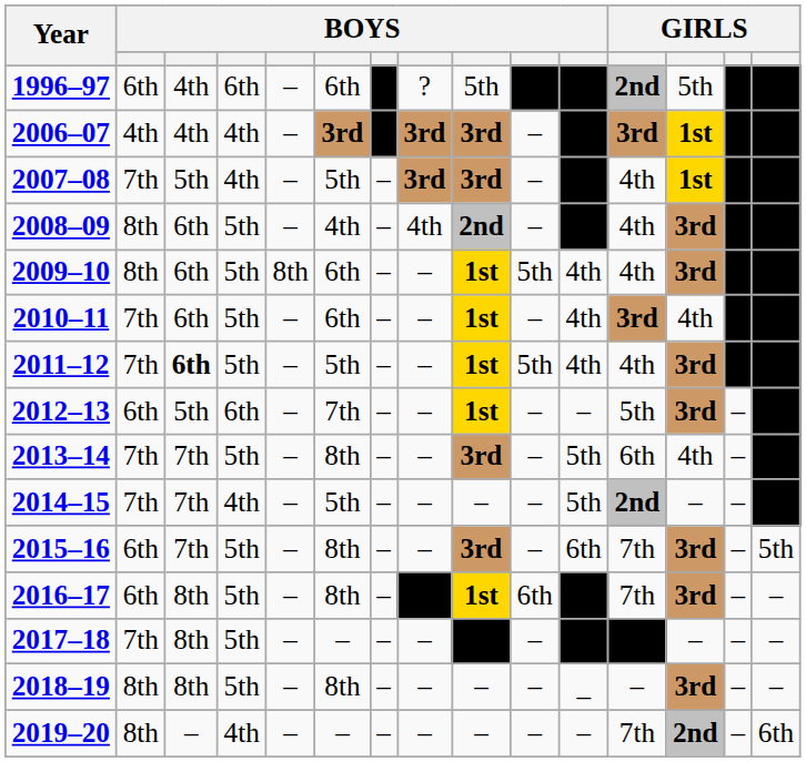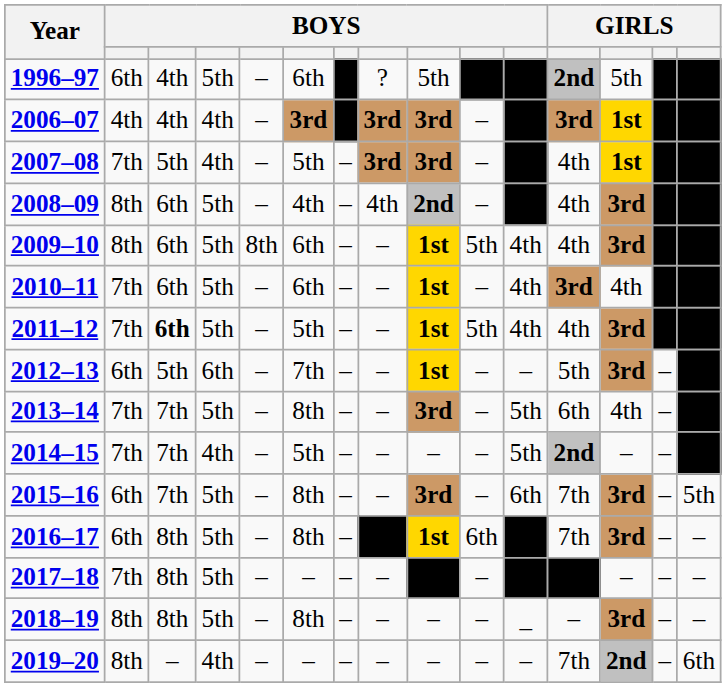1996–97 | column 4: 6th -> 5th
